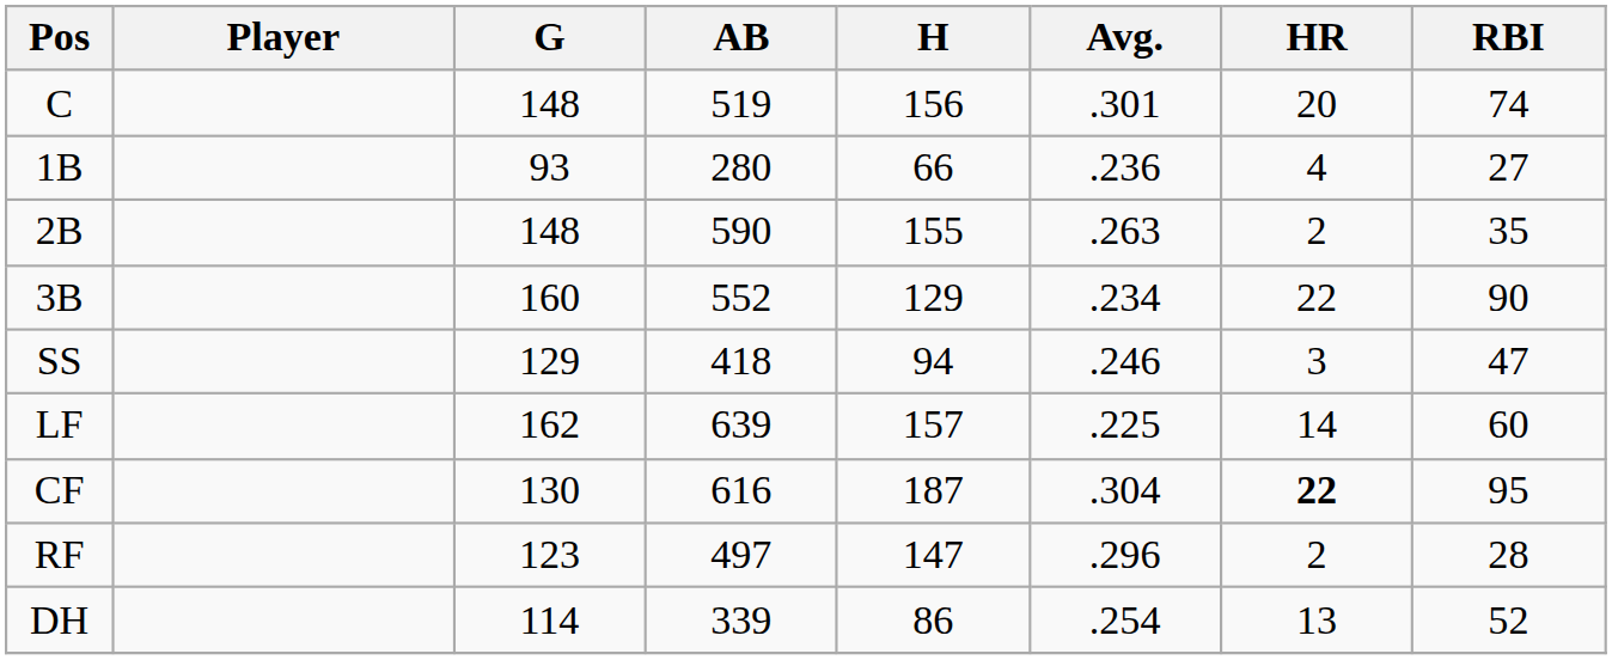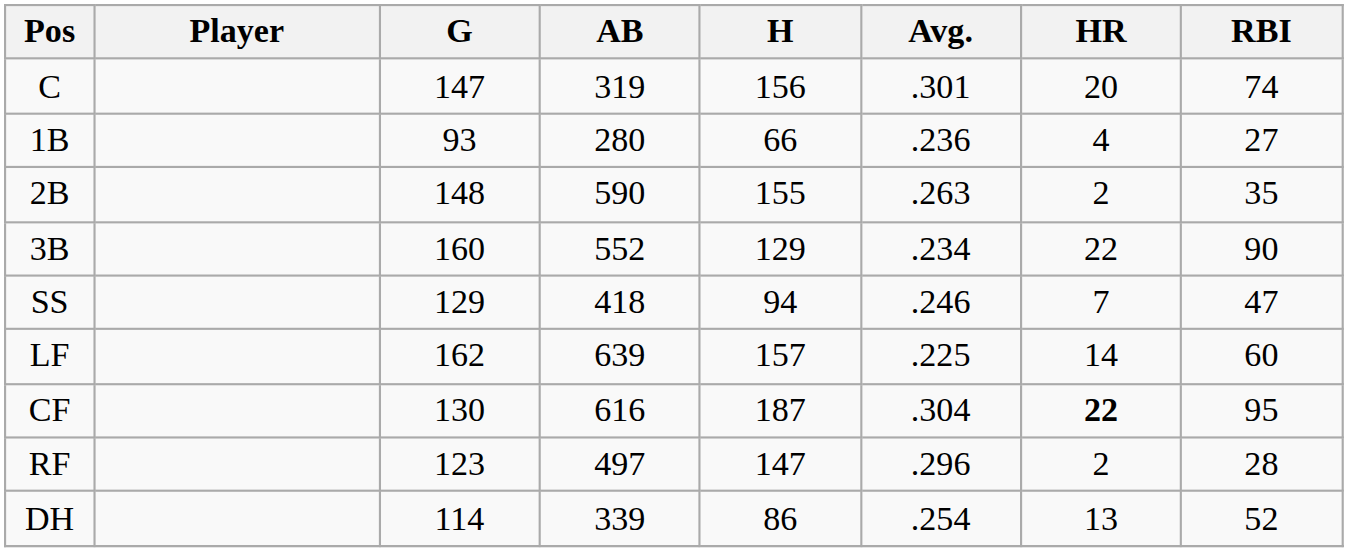C | G: 148 -> 147
C | AB: 519 -> 319
SS | HR: 3 -> 7
